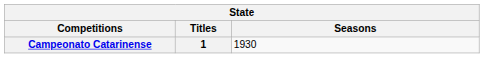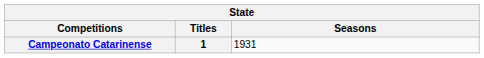Campeonato Catarinense | Seasons: 1930 -> 1931
